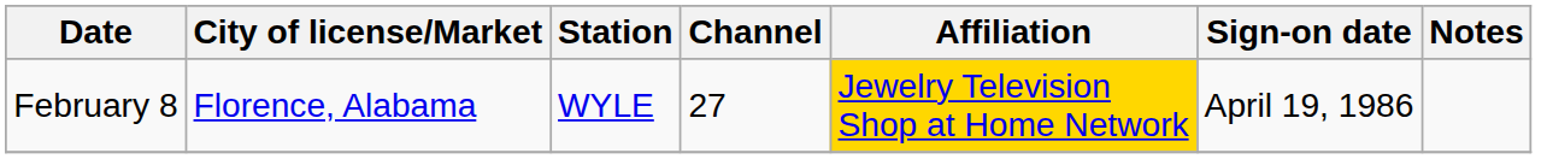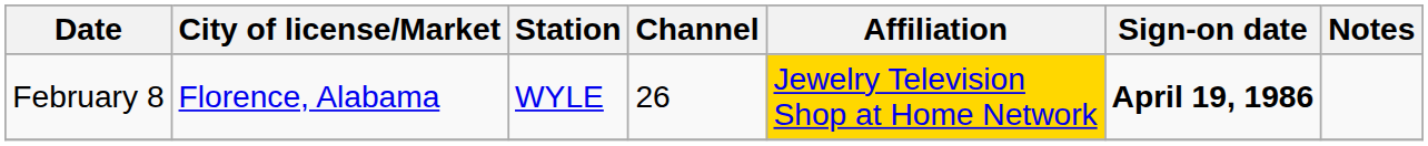February 8 | Channel: 27 -> 26
February 8 | Sign-on date: normal -> bold
